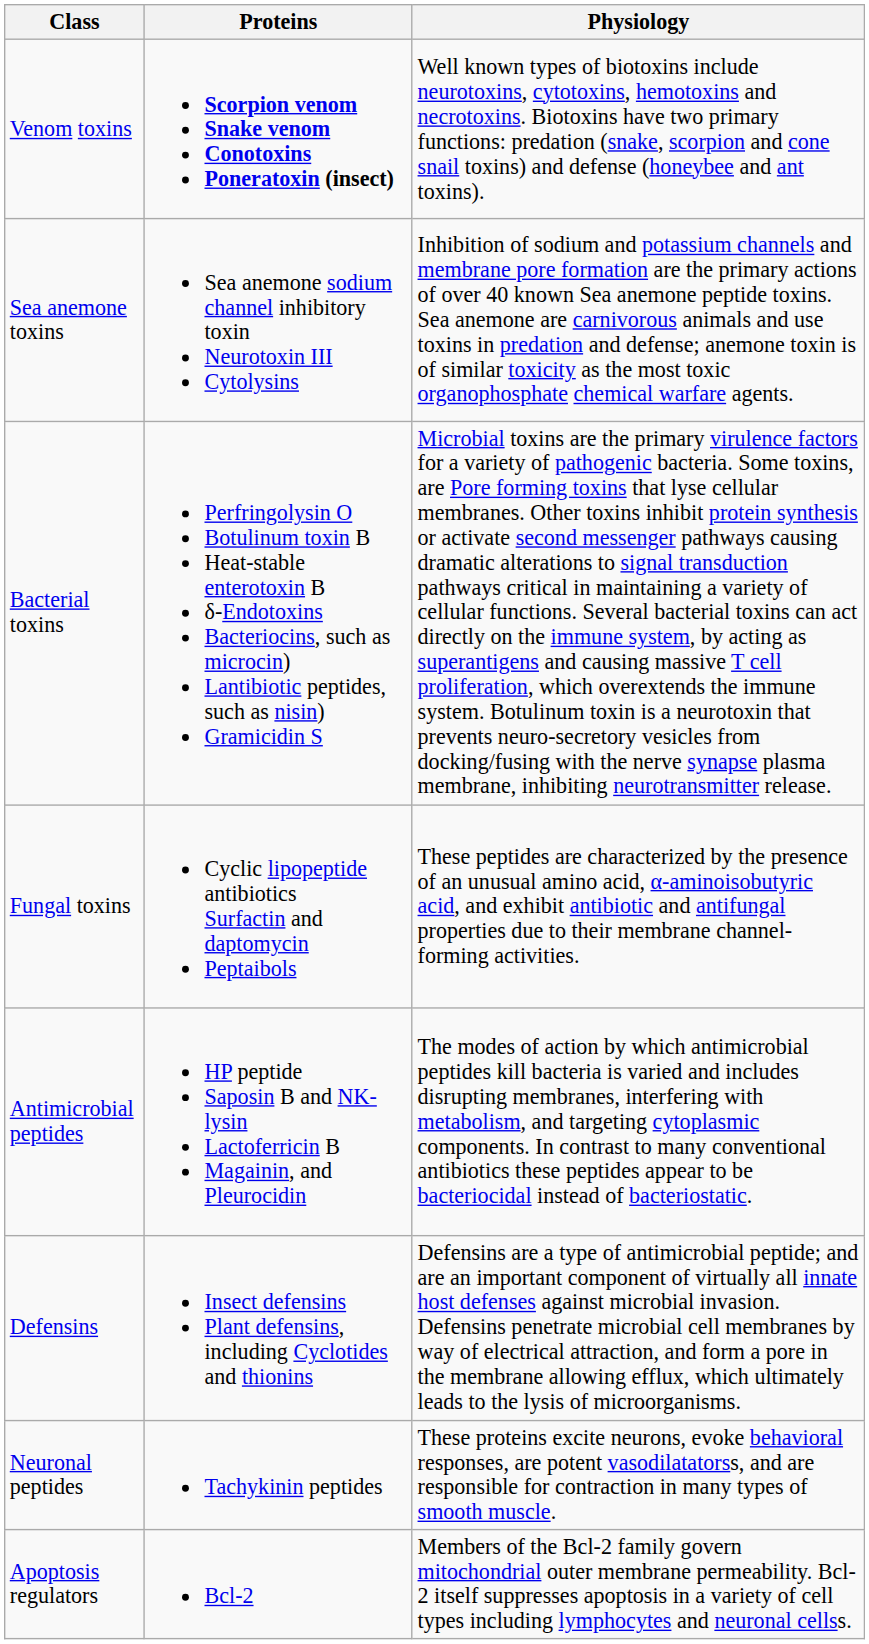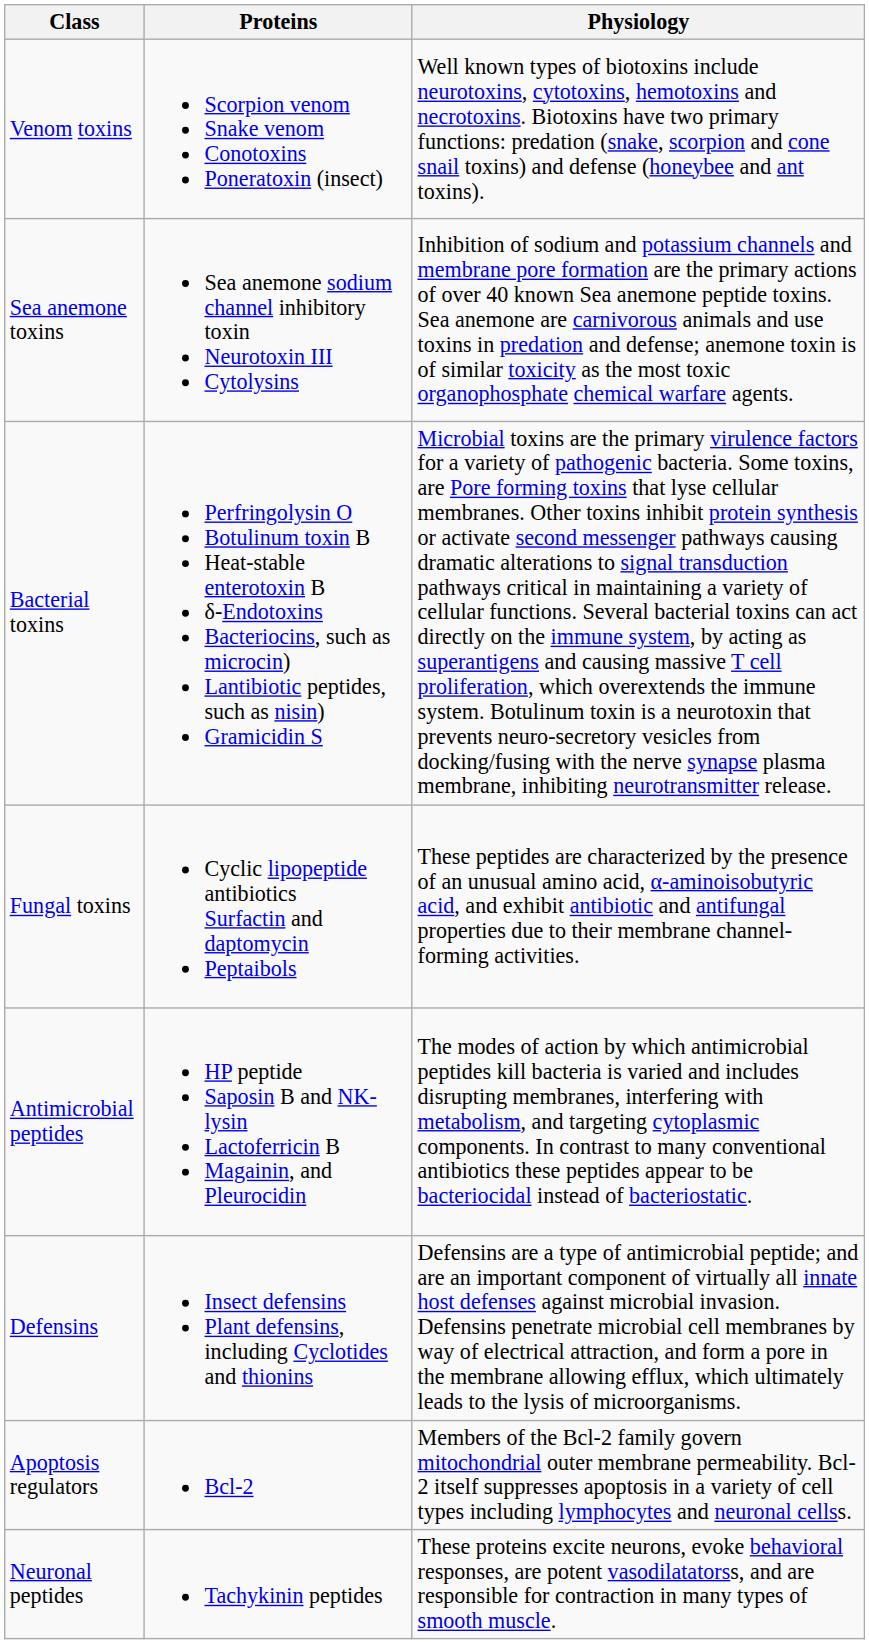Venom toxins | Proteins: bold -> normal
rows swapped: Neuronal peptides <-> Apoptosis regulators
